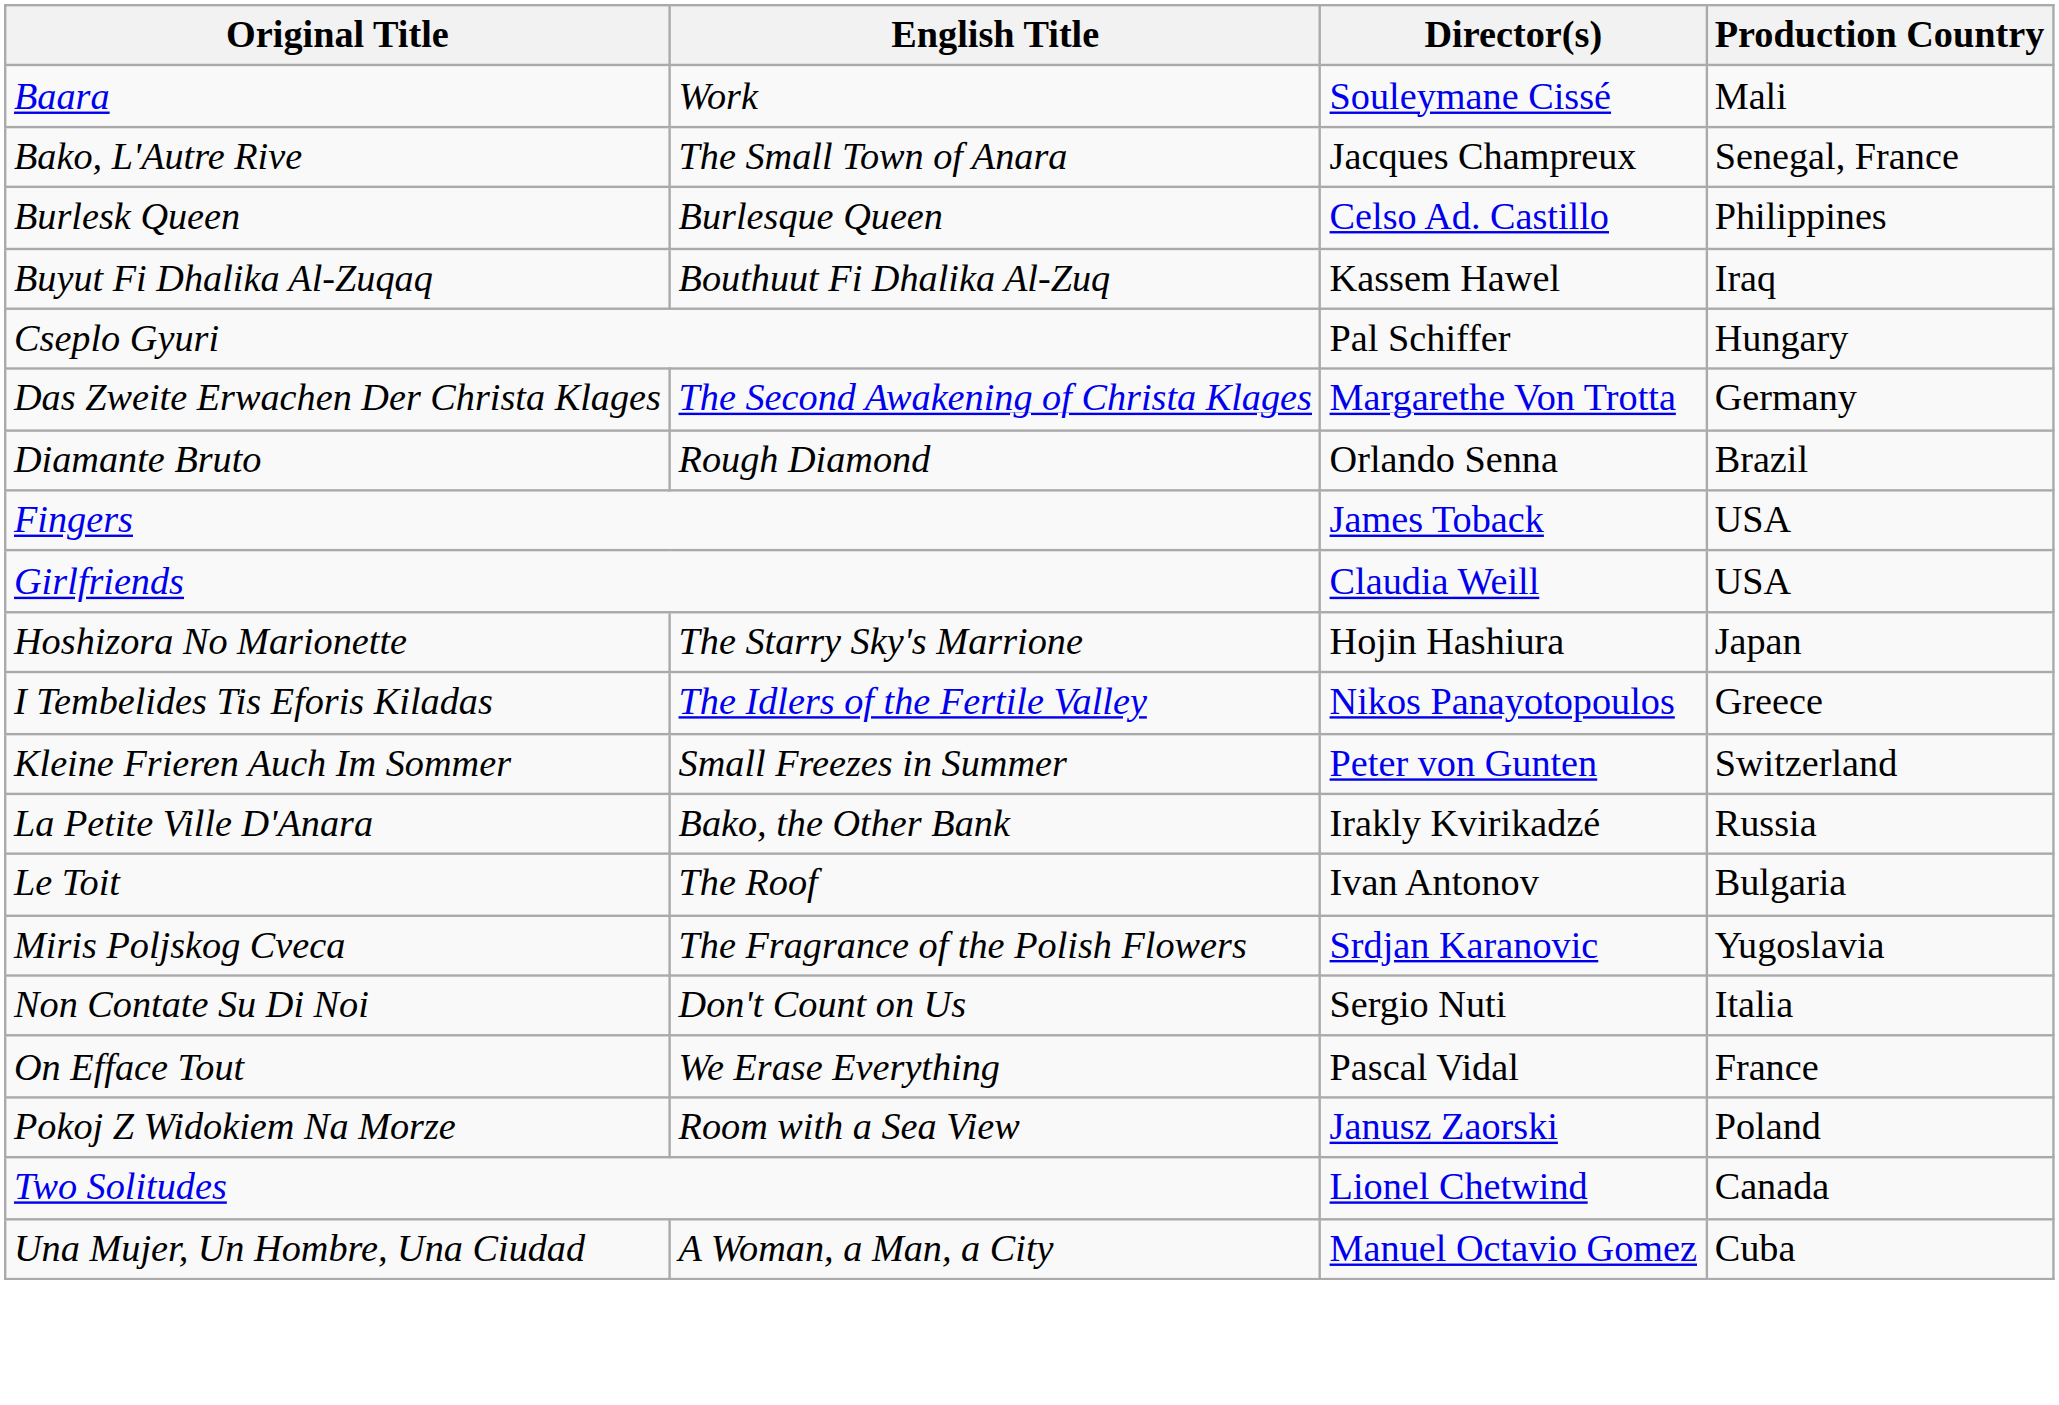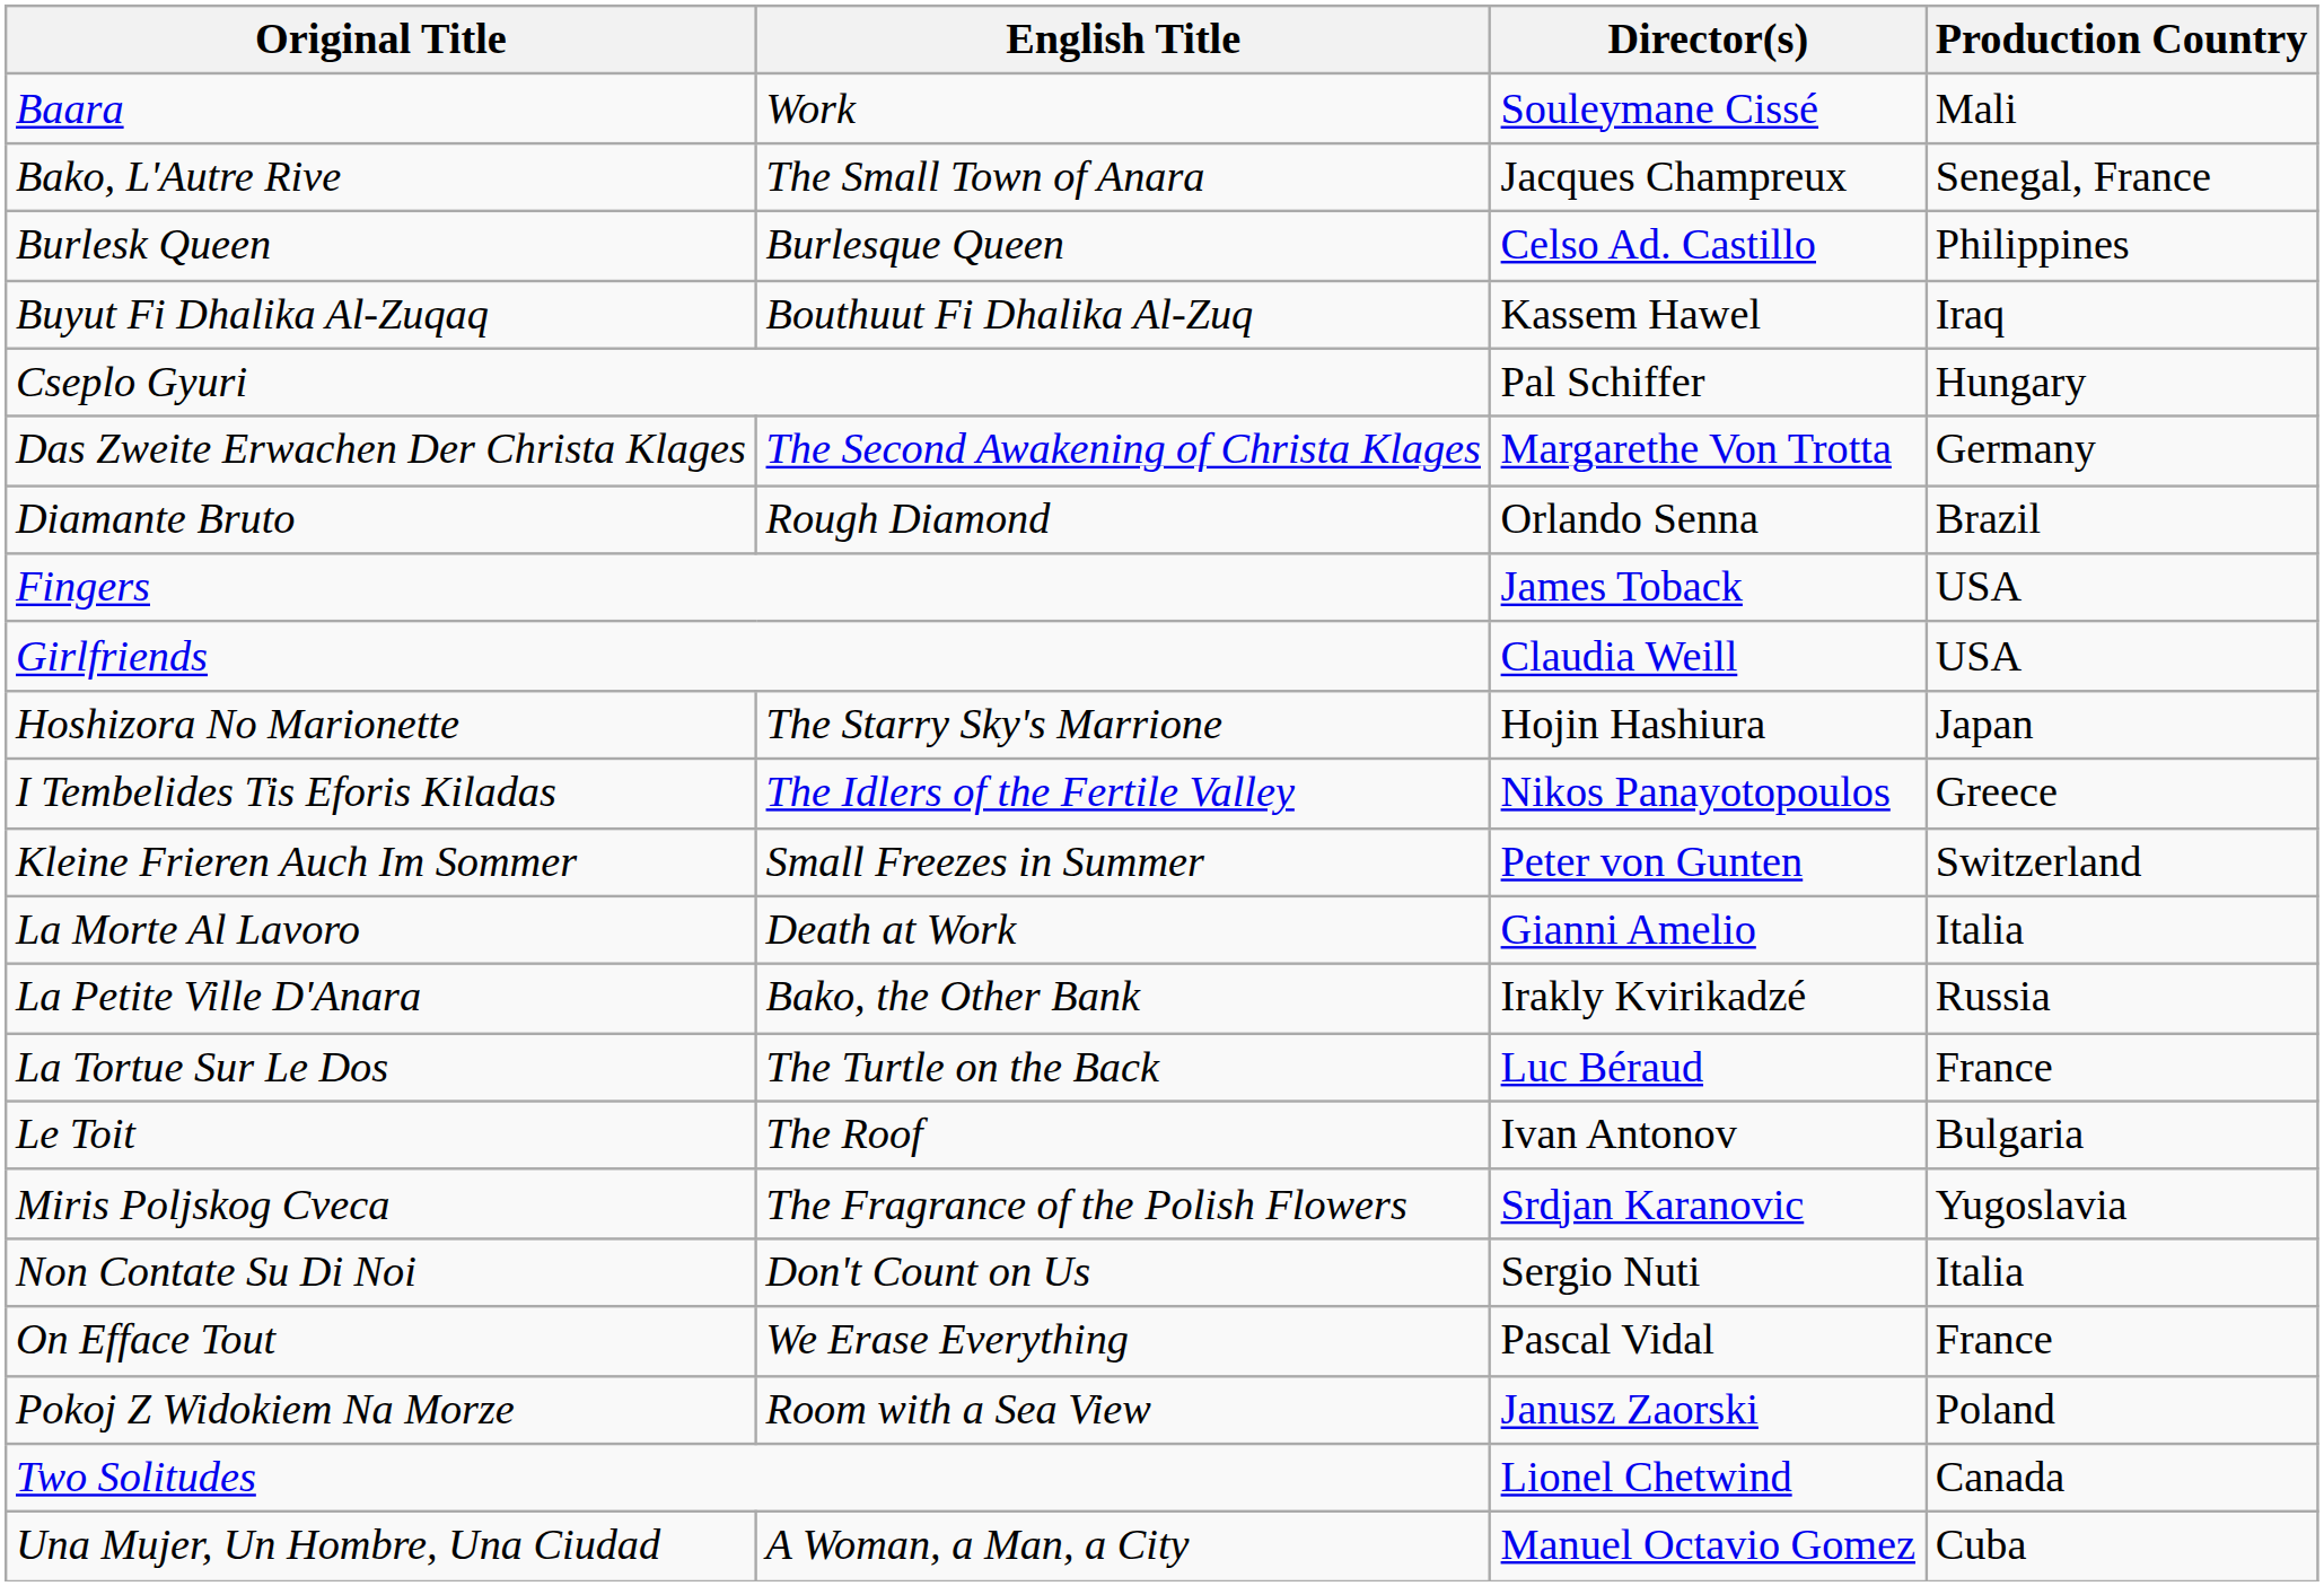+ row: La Morte Al Lavoro | Death at Work | Gianni Amelio | Italia
+ row: La Tortue Sur Le Dos | The Turtle on the Back | Luc Béraud | France
